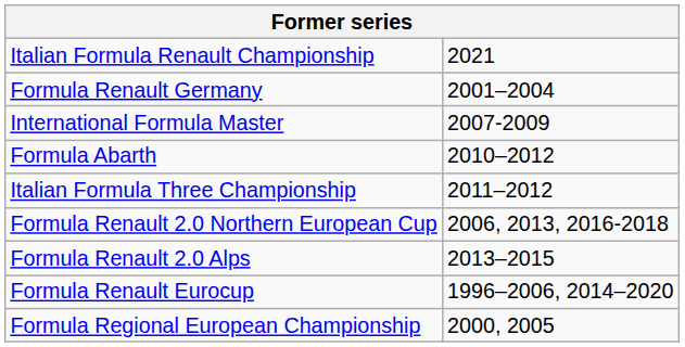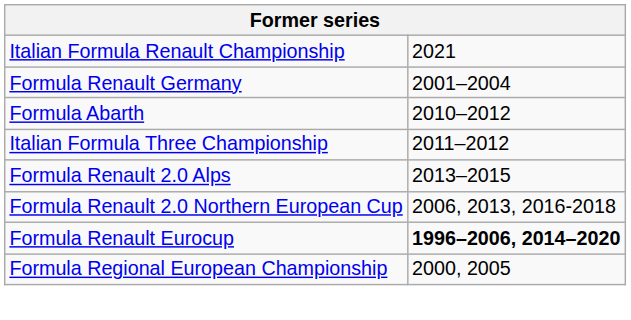- row: International Formula Master | 2007-2009
rows swapped: Formula Renault 2.0 Alps <-> Formula Renault 2.0 Northern European Cup
Formula Renault Eurocup | column 2: normal -> bold
